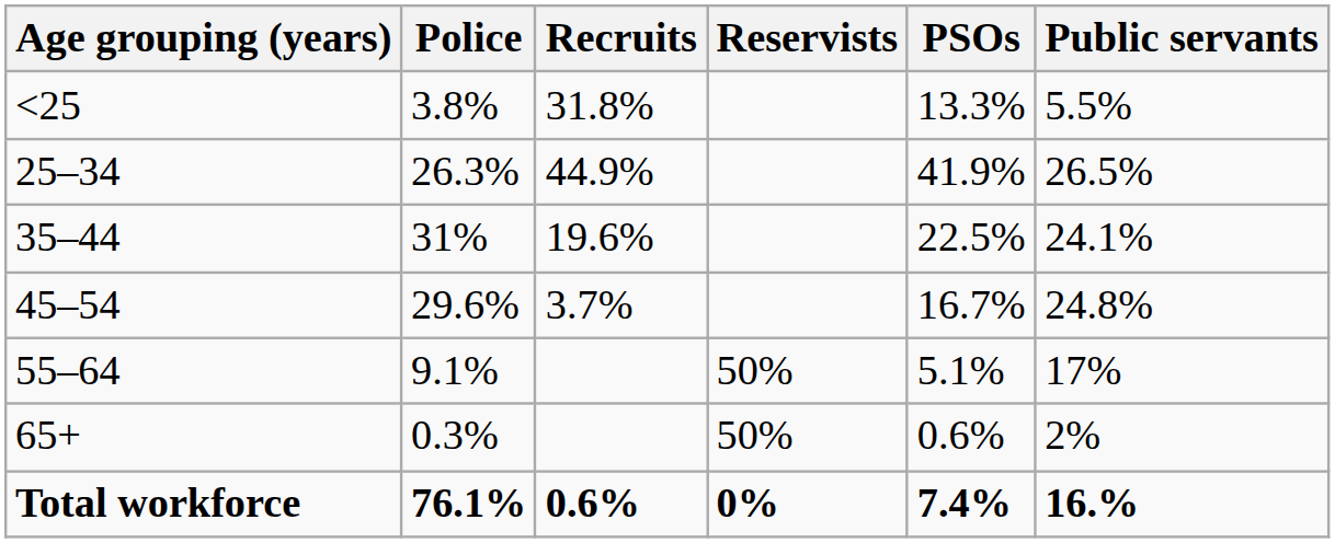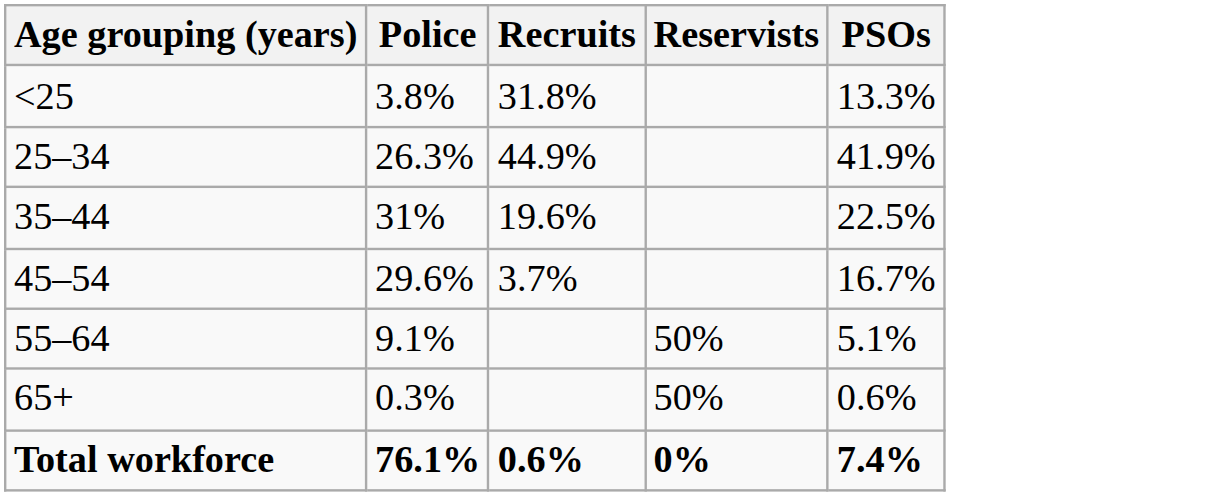- column: Public servants | 5.5% | 26.5% | 24.1% | 24.8% | 17% | 2% | 16.%
